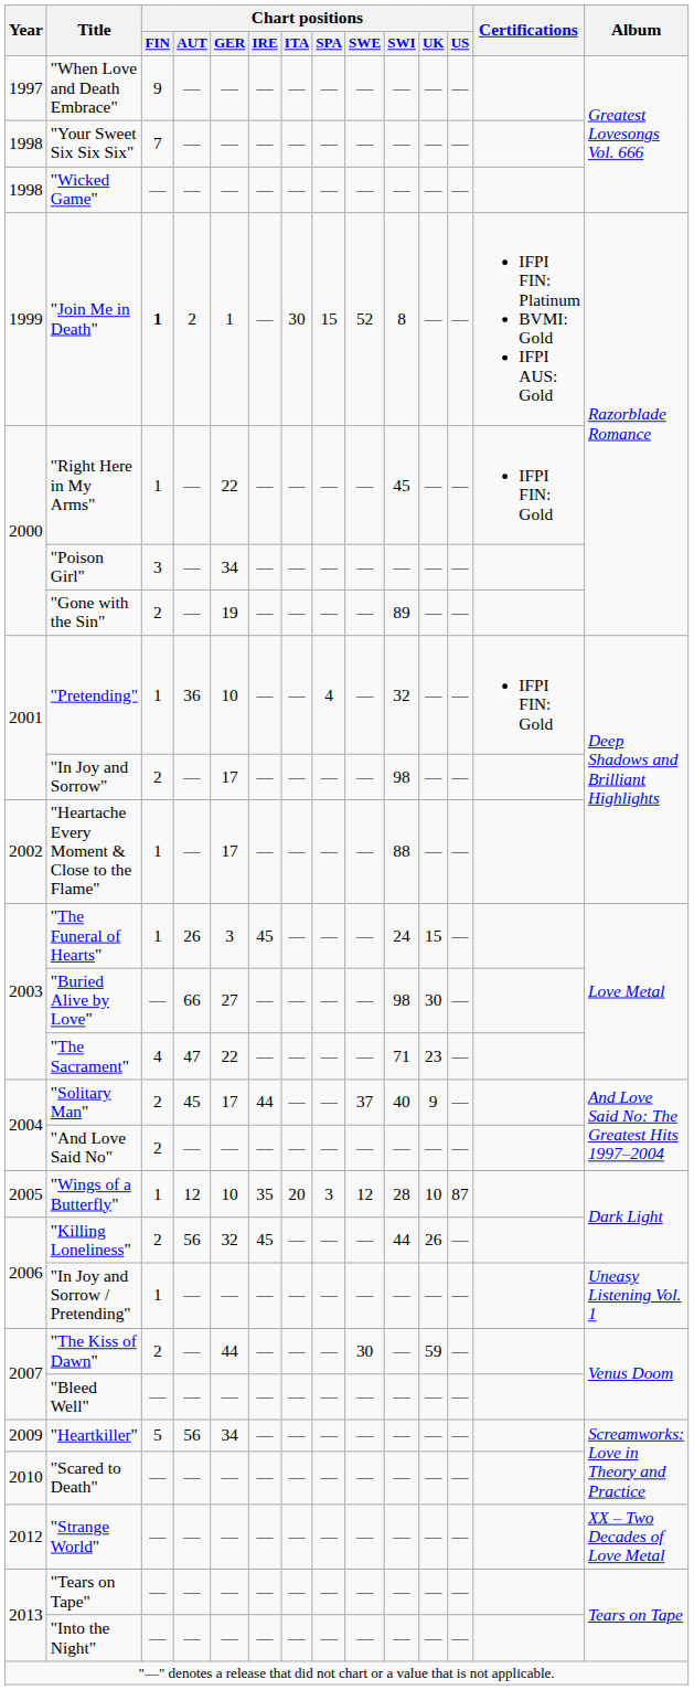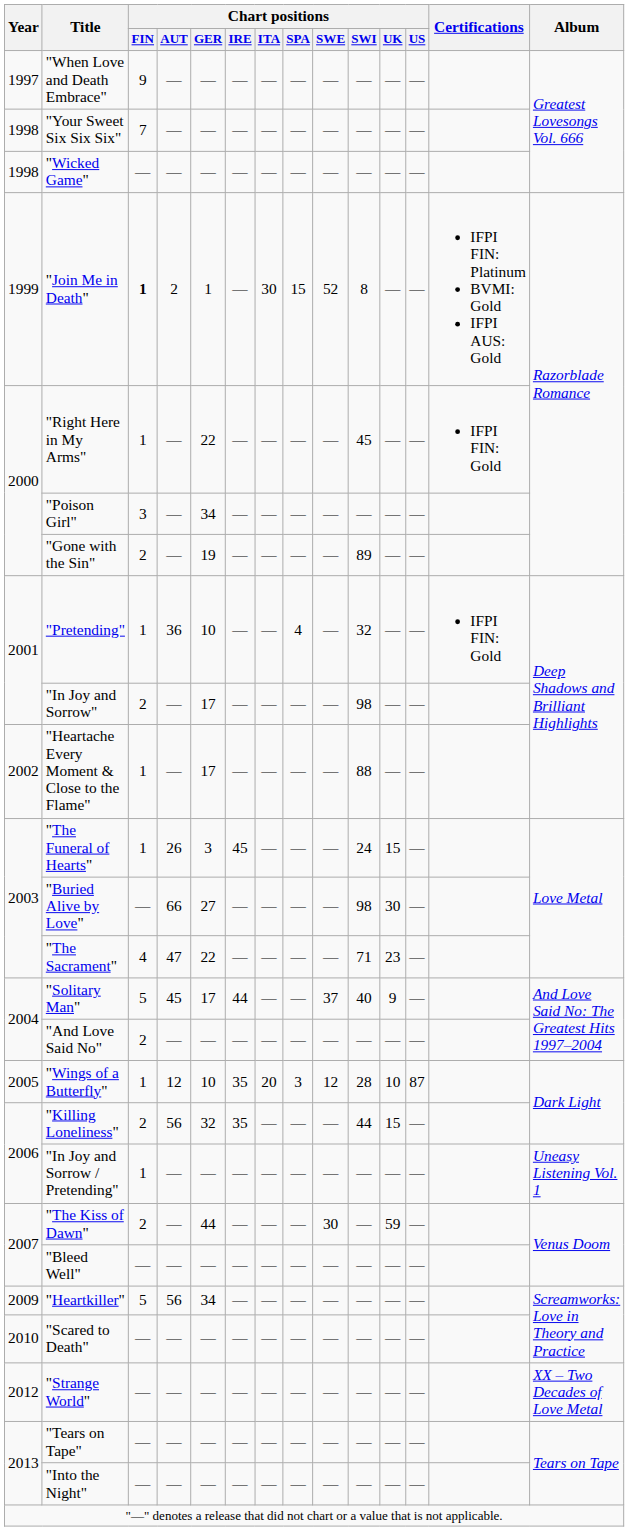"Solitary Man" | Chart positions / FIN: 2 -> 5
"Killing Loneliness" | Chart positions / IRE: 45 -> 35
"Killing Loneliness" | Chart positions / UK: 26 -> 15
